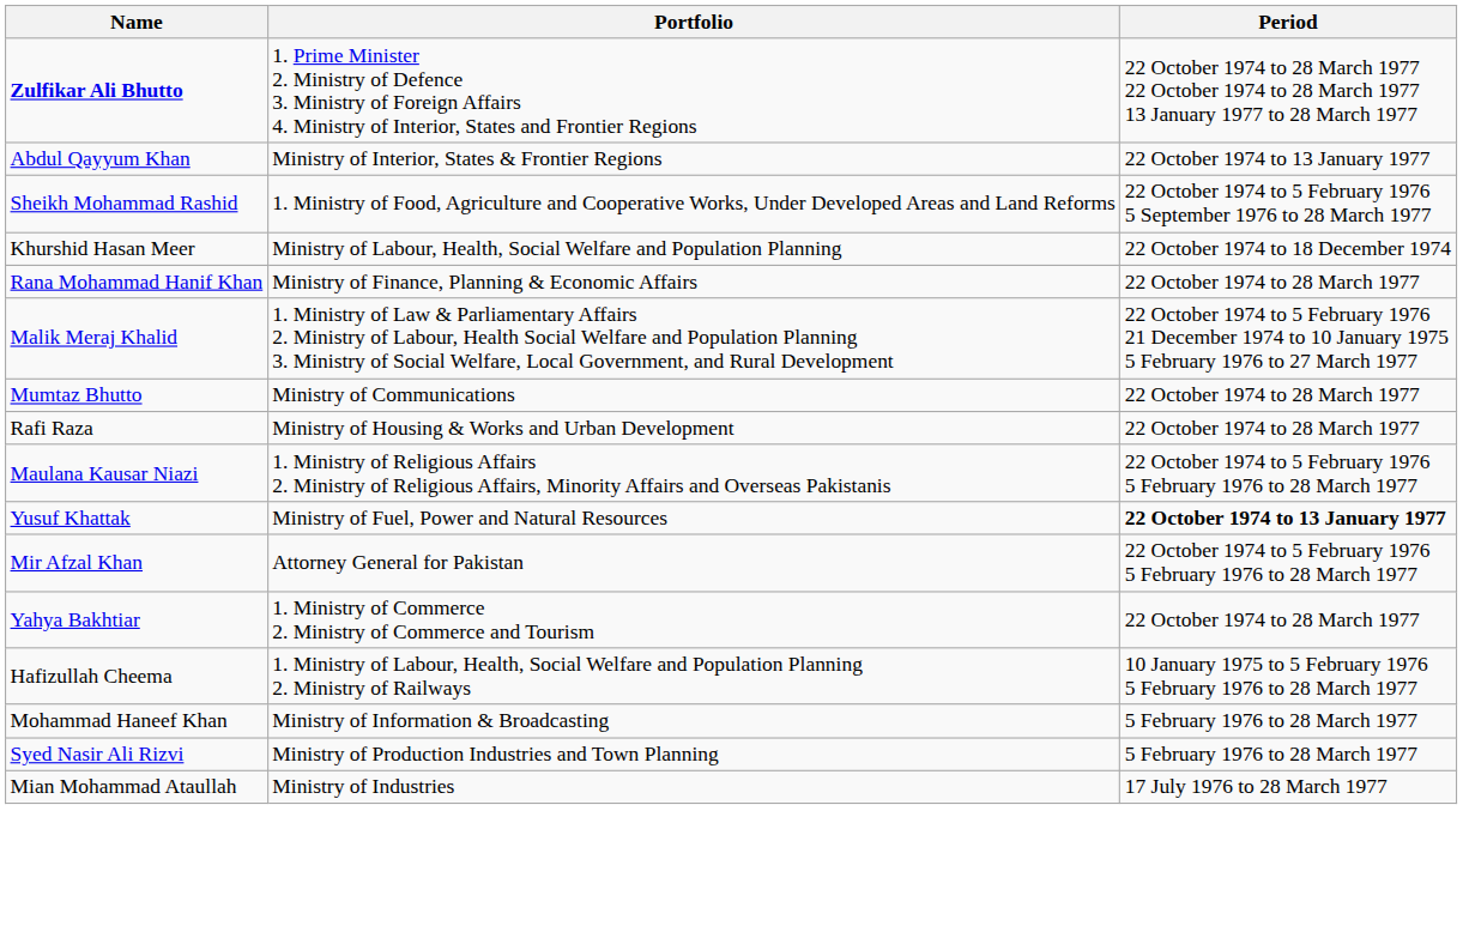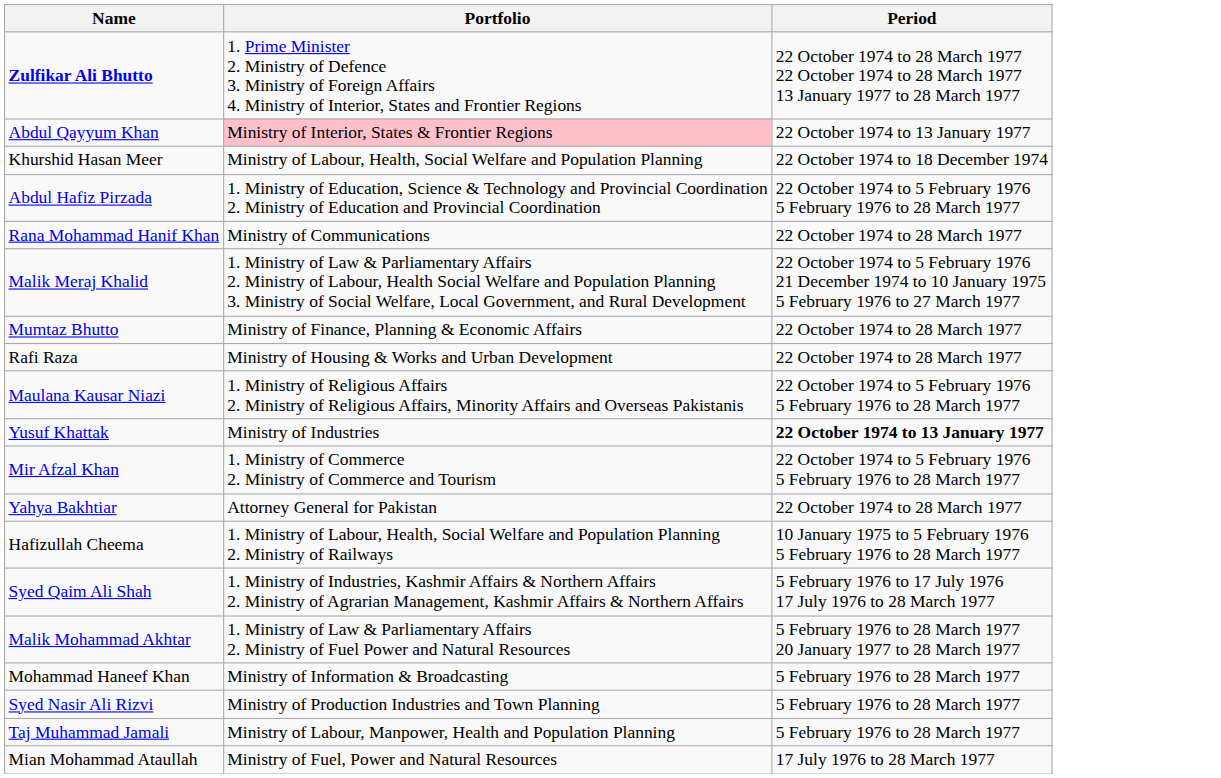Abdul Qayyum Khan | Portfolio: no background -> pink background
- row: Sheikh Mohammad Rashid | 1. Ministry of Food, Agriculture and Cooperative Works, Under Developed Areas and Land Reforms | 22 October 1974 to 5 February 1976 5 September 1976 to 28 March 1977
+ row: Abdul Hafiz Pirzada | 1. Ministry of Education, Science & Technology and Provincial Coordination 2. Ministry of Education and Provincial Coordination | 22 October 1974 to 5 February 1976 5 February 1976 to 28 March 1977
Rana Mohammad Hanif Khan | Portfolio: Ministry of Finance, Planning & Economic Affairs -> Ministry of Communications
Mumtaz Bhutto | Portfolio: Ministry of Communications -> Ministry of Finance, Planning & Economic Affairs
Yusuf Khattak | Portfolio: Ministry of Fuel, Power and Natural Resources -> Ministry of Industries
Mir Afzal Khan | Portfolio: Attorney General for Pakistan -> 1. Ministry of Commerce 2. Ministry of Commerce and Tourism
Yahya Bakhtiar | Portfolio: 1. Ministry of Commerce 2. Ministry of Commerce and Tourism -> Attorney General for Pakistan
+ row: Syed Qaim Ali Shah | 1. Ministry of Industries, Kashmir Affairs & Northern Affairs 2. Ministry of Agrarian Management, Kashmir Affairs & Northern Affairs | 5 February 1976 to 17 July 1976 17 July 1976 to 28 March 1977
+ row: Malik Mohammad Akhtar | 1. Ministry of Law & Parliamentary Affairs 2. Ministry of Fuel Power and Natural Resources | 5 February 1976 to 28 March 1977 20 January 1977 to 28 March 1977
+ row: Taj Muhammad Jamali | Ministry of Labour, Manpower, Health and Population Planning | 5 February 1976 to 28 March 1977
Mian Mohammad Ataullah | Portfolio: Ministry of Industries -> Ministry of Fuel, Power and Natural Resources
